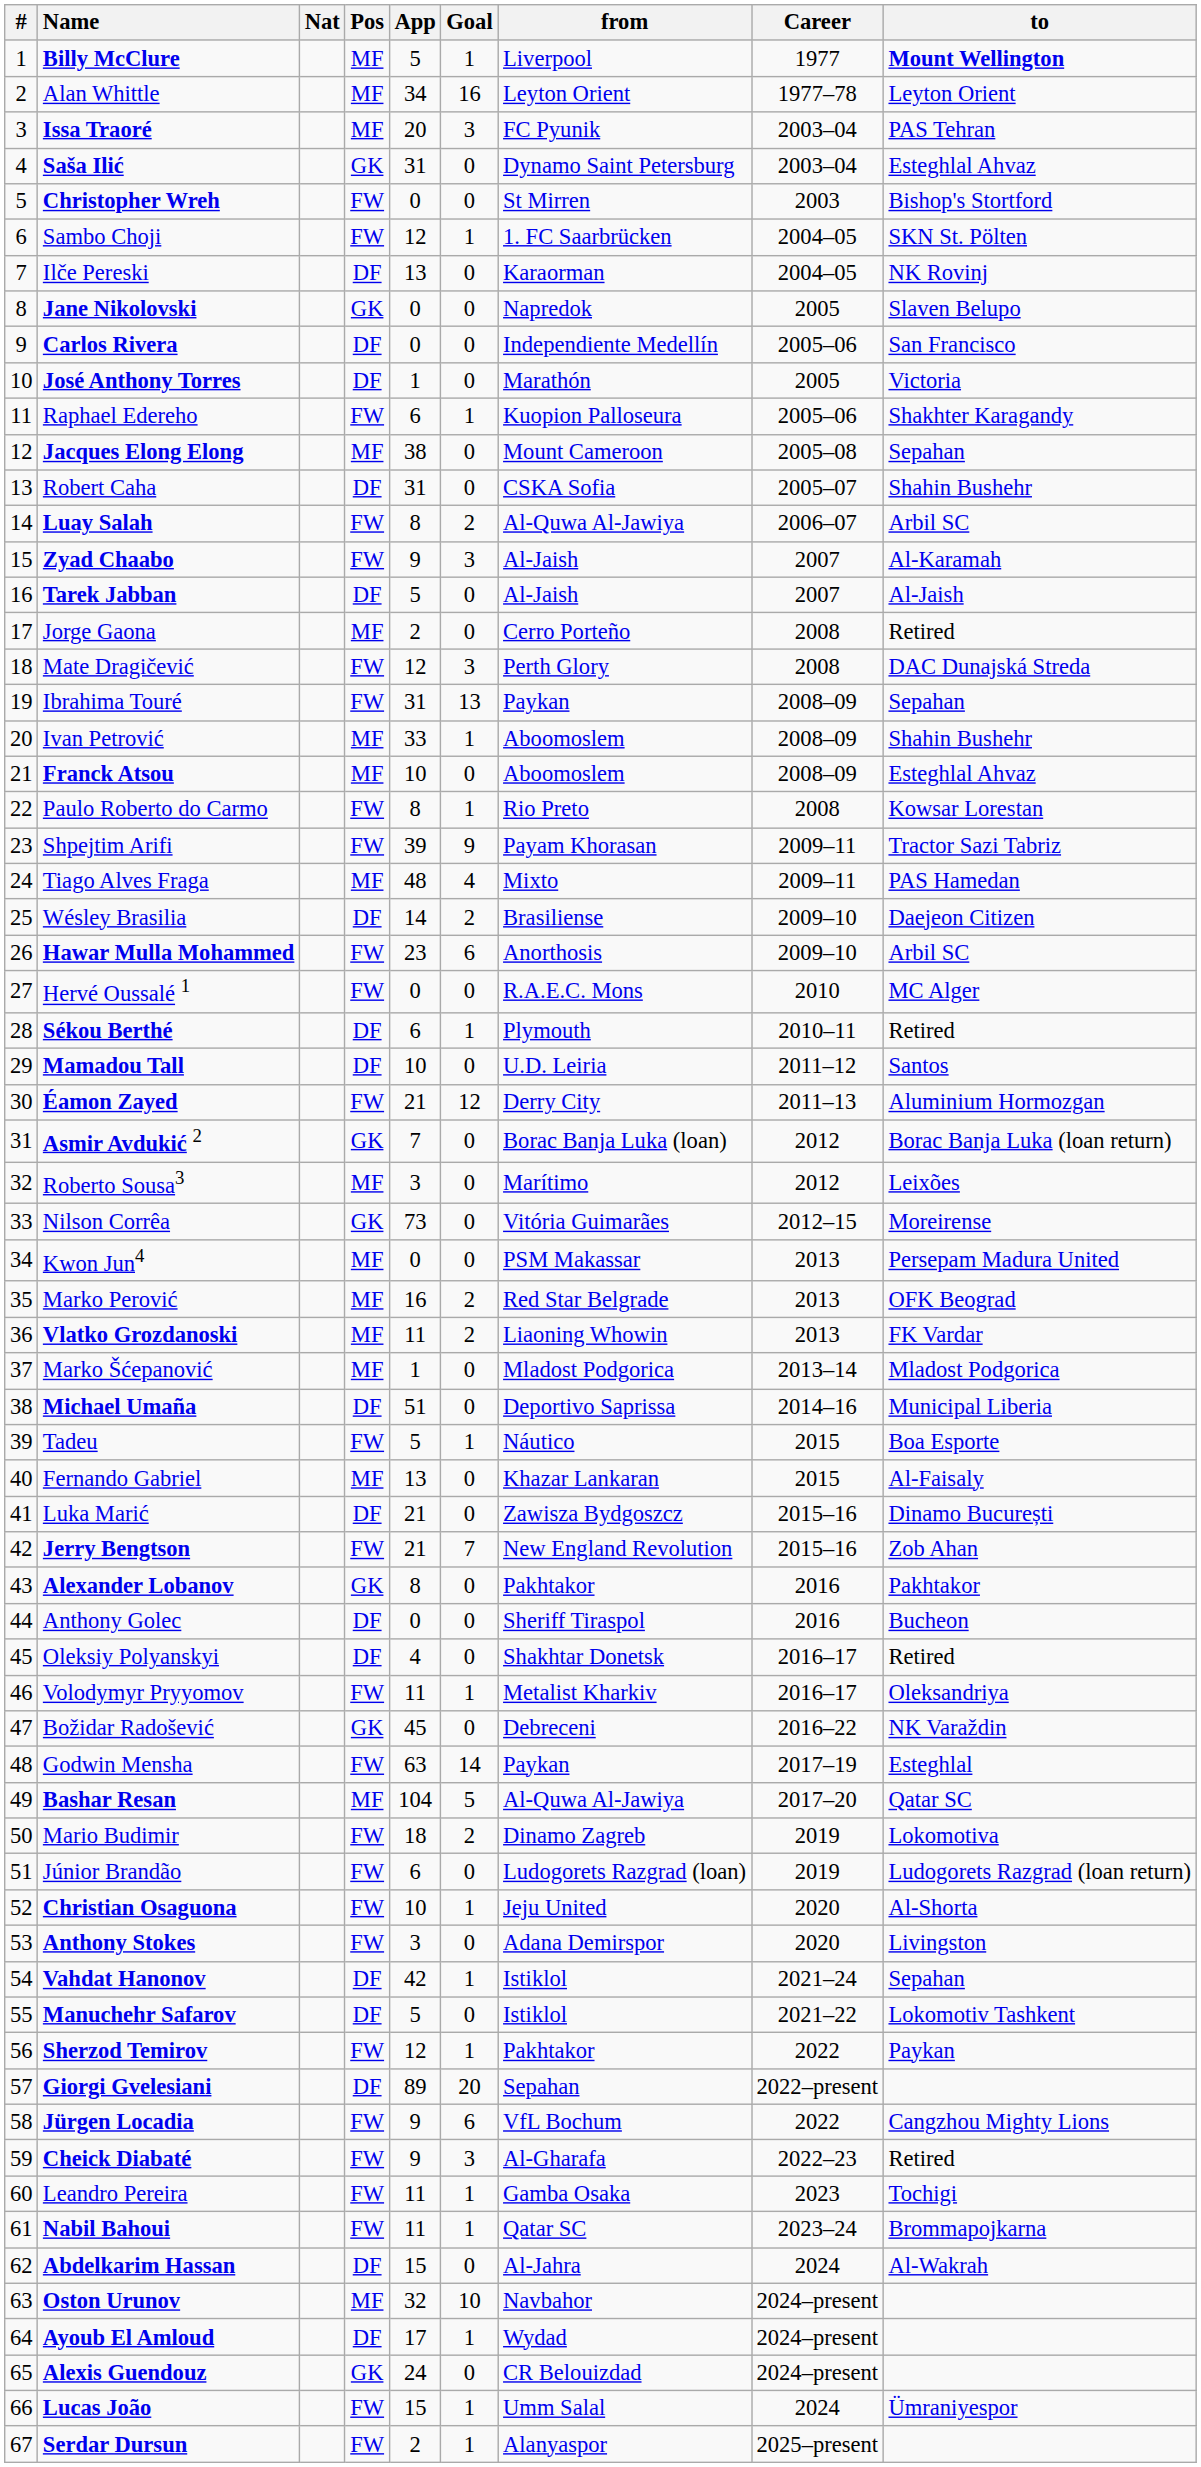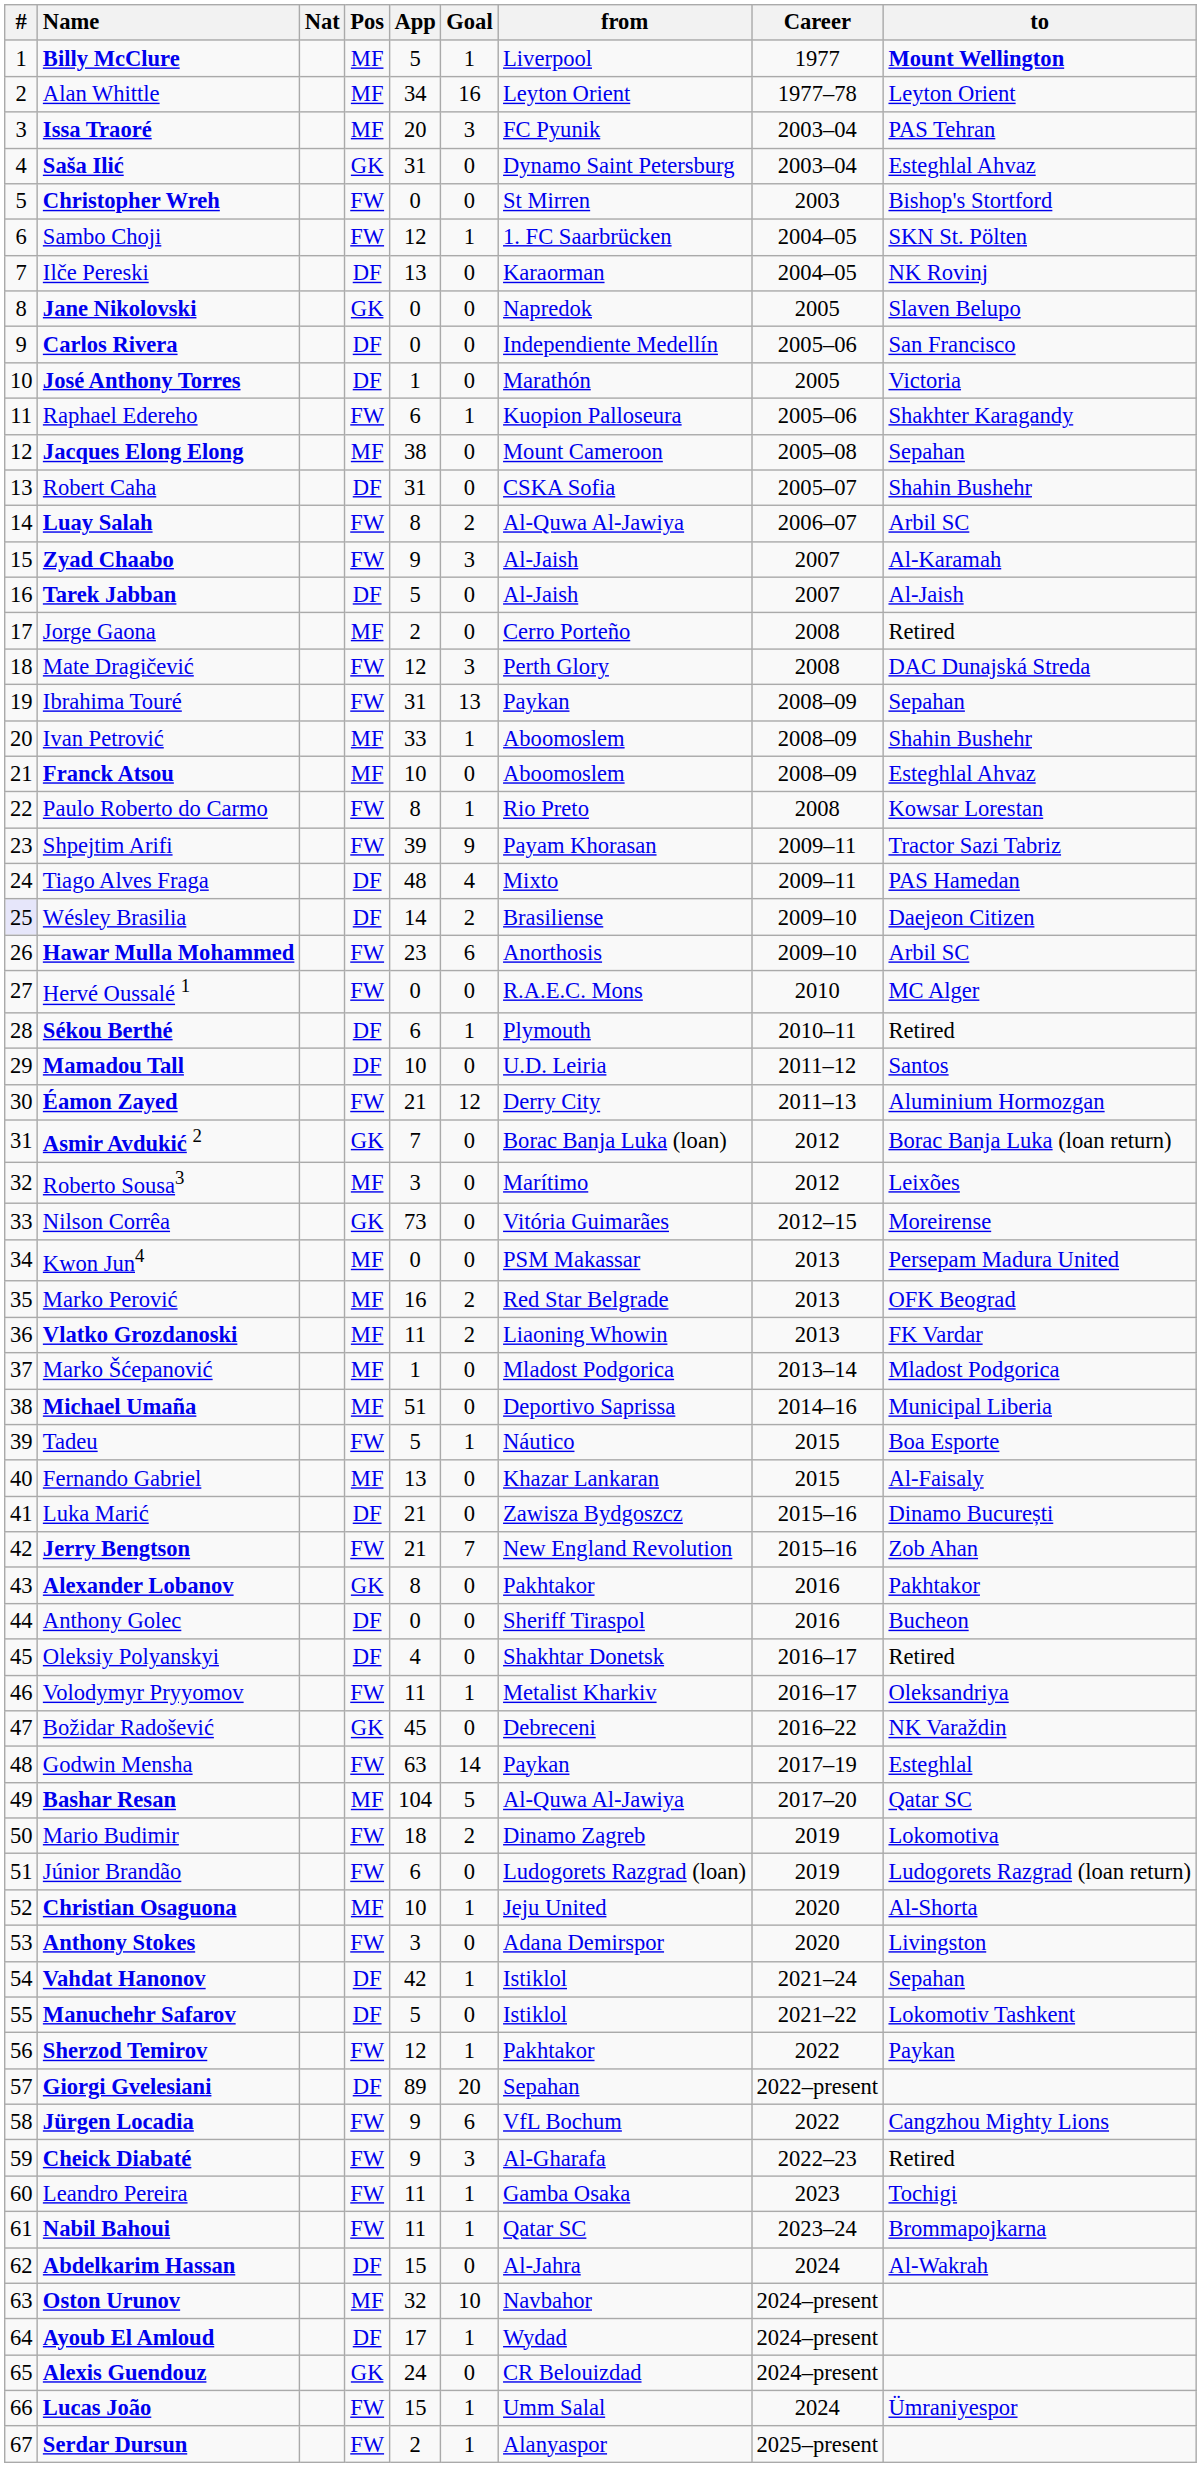Tiago Alves Fraga | Pos: MF -> DF
Wésley Brasilia | #: no background -> lavender background
Michael Umaña | Pos: DF -> MF
Christian Osaguona | Pos: FW -> MF
